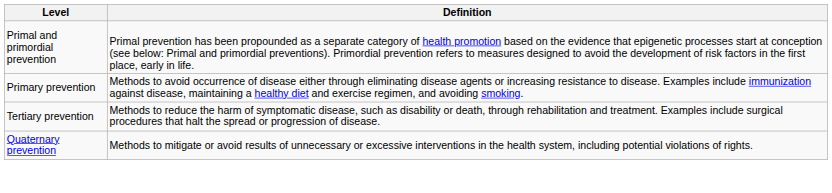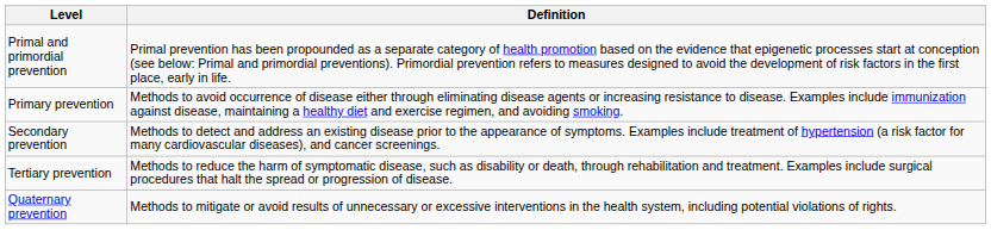+ row: Secondary prevention | Methods to detect and address an existing disease prior to the appearance of symptoms. Examples include treatment of hypertension (a risk factor for many cardiovascular diseases), and cancer screenings.
